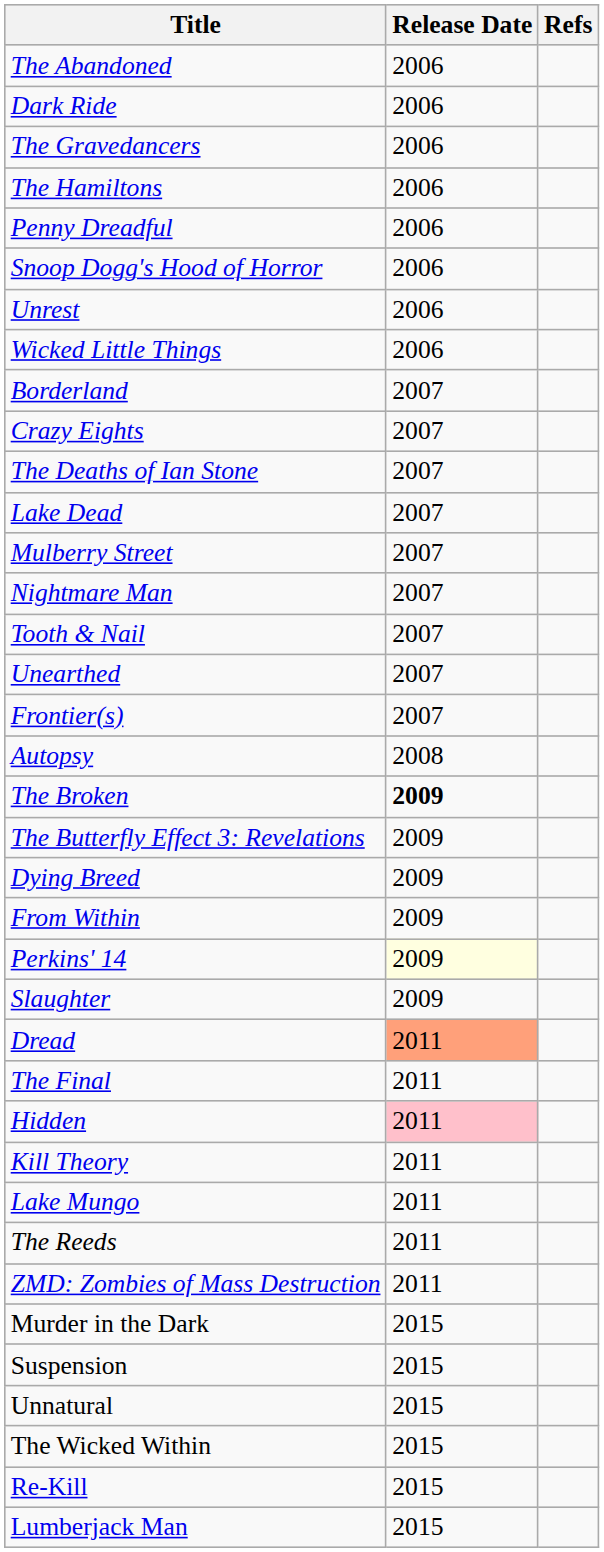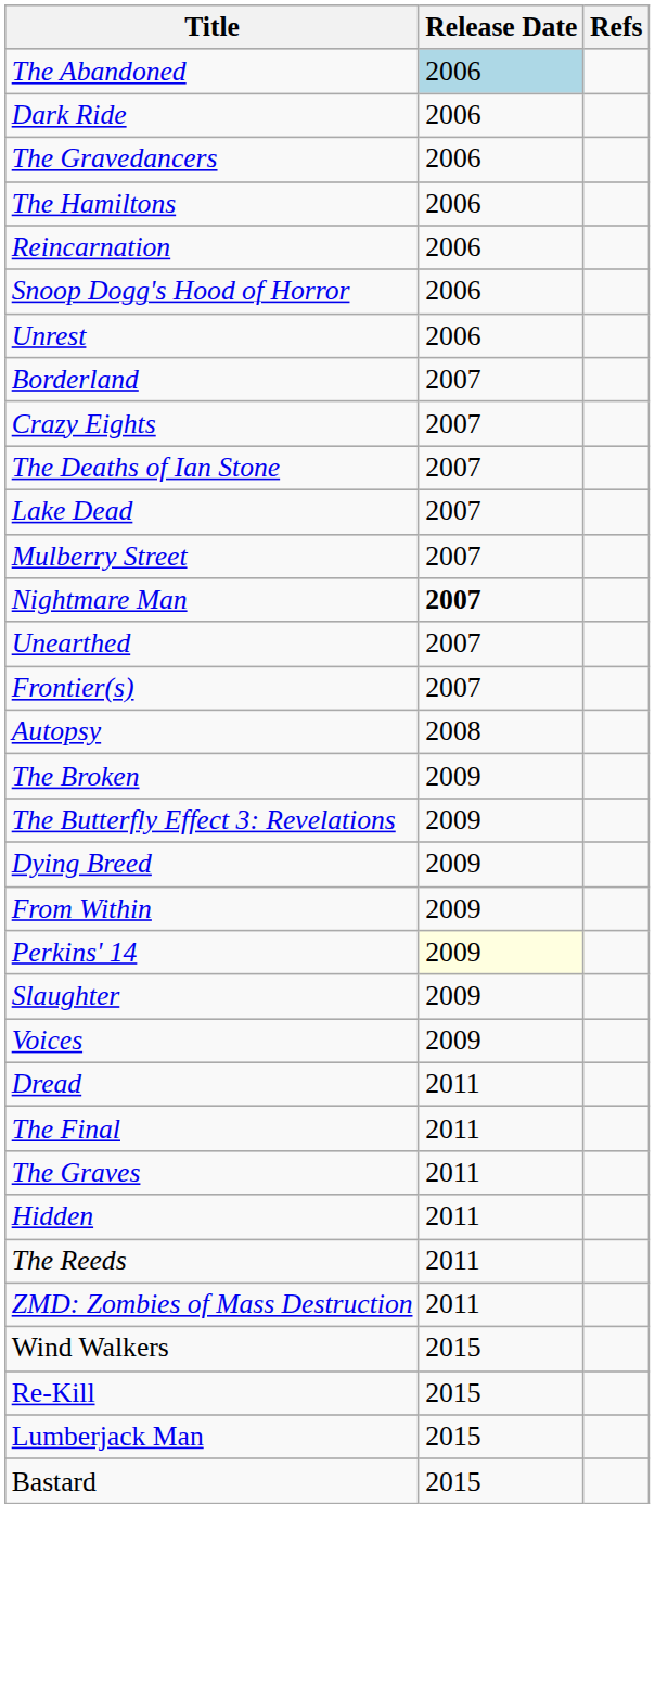The Abandoned | Release Date: no background -> lightblue background
- row: Penny Dreadful | 2006
+ row: Reincarnation | 2006
- row: Wicked Little Things | 2006
Nightmare Man | Release Date: normal -> bold
- row: Tooth & Nail | 2007
The Broken | Release Date: bold -> normal
+ row: Voices | 2009
Dread | Release Date: lightsalmon background -> no background
+ row: The Graves | 2011
Hidden | Release Date: pink background -> no background
- row: Kill Theory | 2011
- row: Lake Mungo | 2011
- row: Murder in the Dark | 2015
+ row: Wind Walkers | 2015
- row: Suspension | 2015
- row: Unnatural | 2015
- row: The Wicked Within | 2015
+ row: Bastard | 2015
